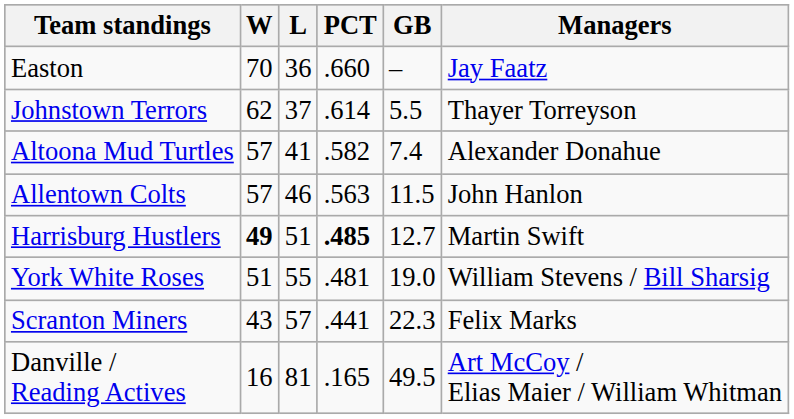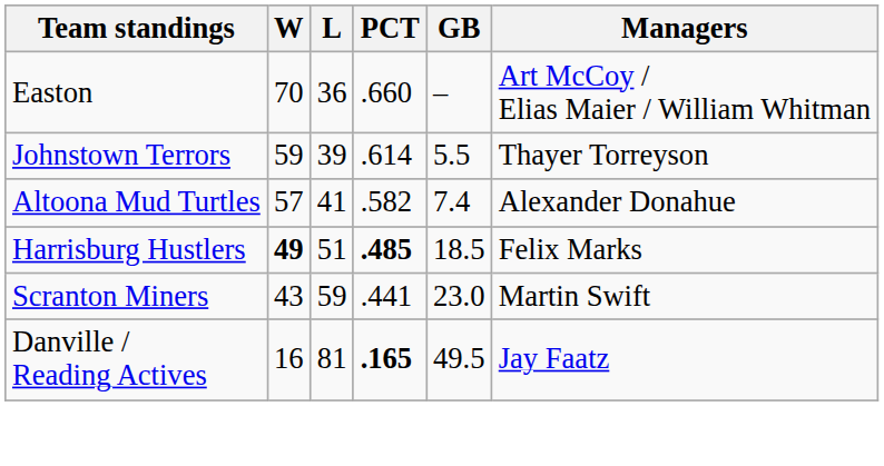Easton | Managers: Jay Faatz -> Art McCoy / Elias Maier / William Whitman
Johnstown Terrors | W: 62 -> 59
Johnstown Terrors | L: 37 -> 39
- row: Allentown Colts | 57 | 46 | .563 | 11.5 | John Hanlon
Harrisburg Hustlers | GB: 12.7 -> 18.5
Harrisburg Hustlers | Managers: Martin Swift -> Felix Marks
- row: York White Roses | 51 | 55 | .481 | 19.0 | William Stevens / Bill Sharsig
Scranton Miners | L: 57 -> 59
Scranton Miners | GB: 22.3 -> 23.0
Scranton Miners | Managers: Felix Marks -> Martin Swift
Danville / Reading Actives | PCT: normal -> bold
Danville / Reading Actives | Managers: Art McCoy / Elias Maier / William Whitman -> Jay Faatz
